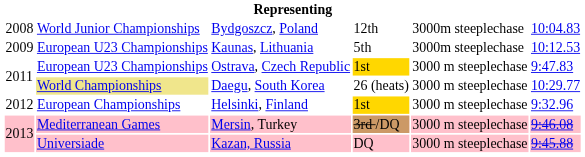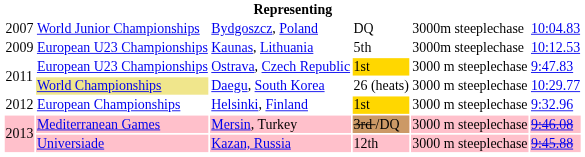Bydgoszcz, Poland | column 1: 2008 -> 2007
Bydgoszcz, Poland | column 4: 12th -> DQ
Kazan, Russia | column 4: DQ -> 12th
